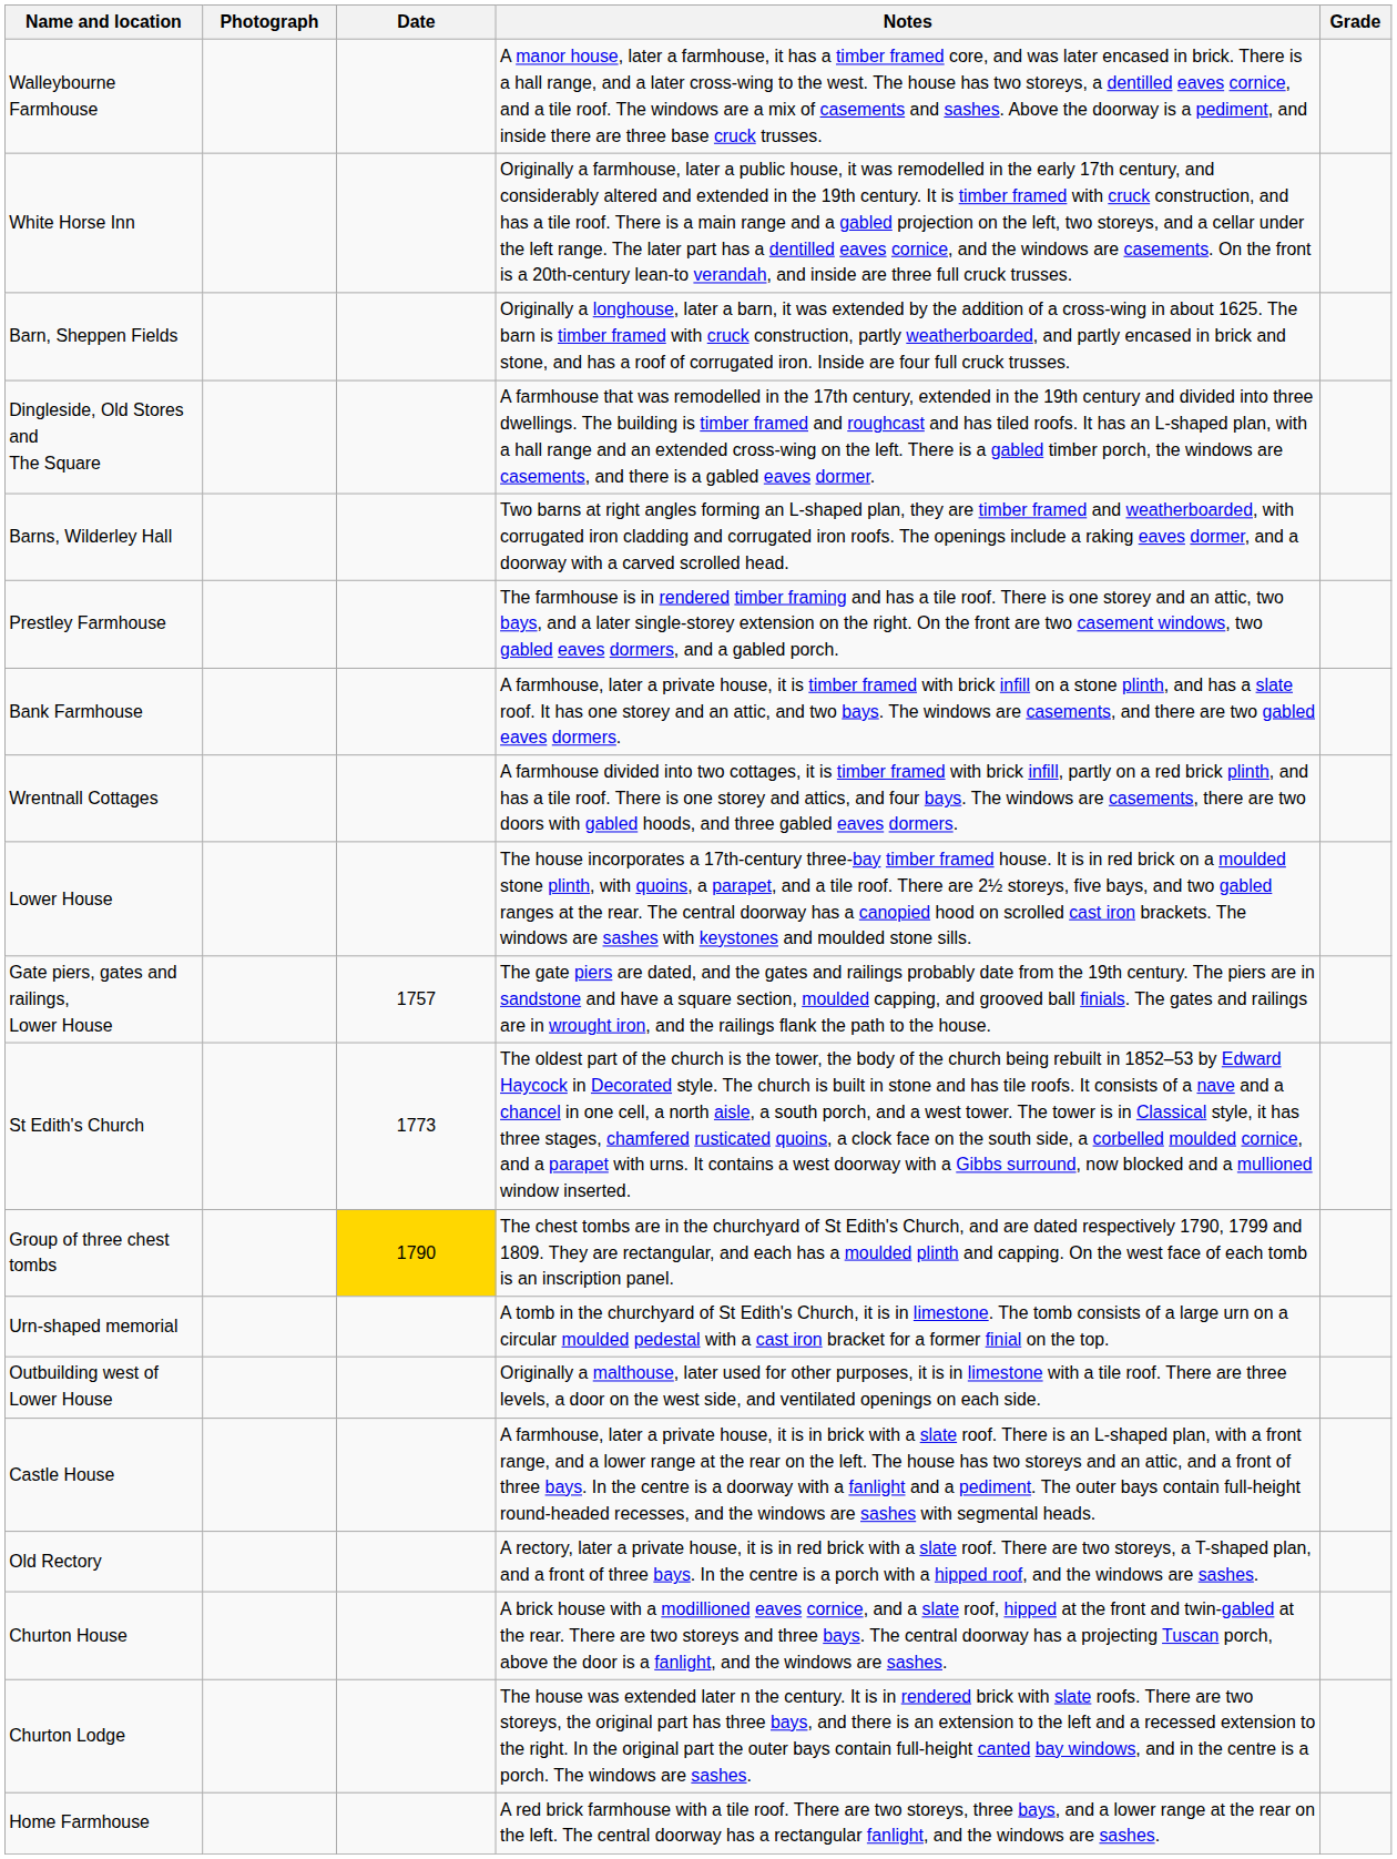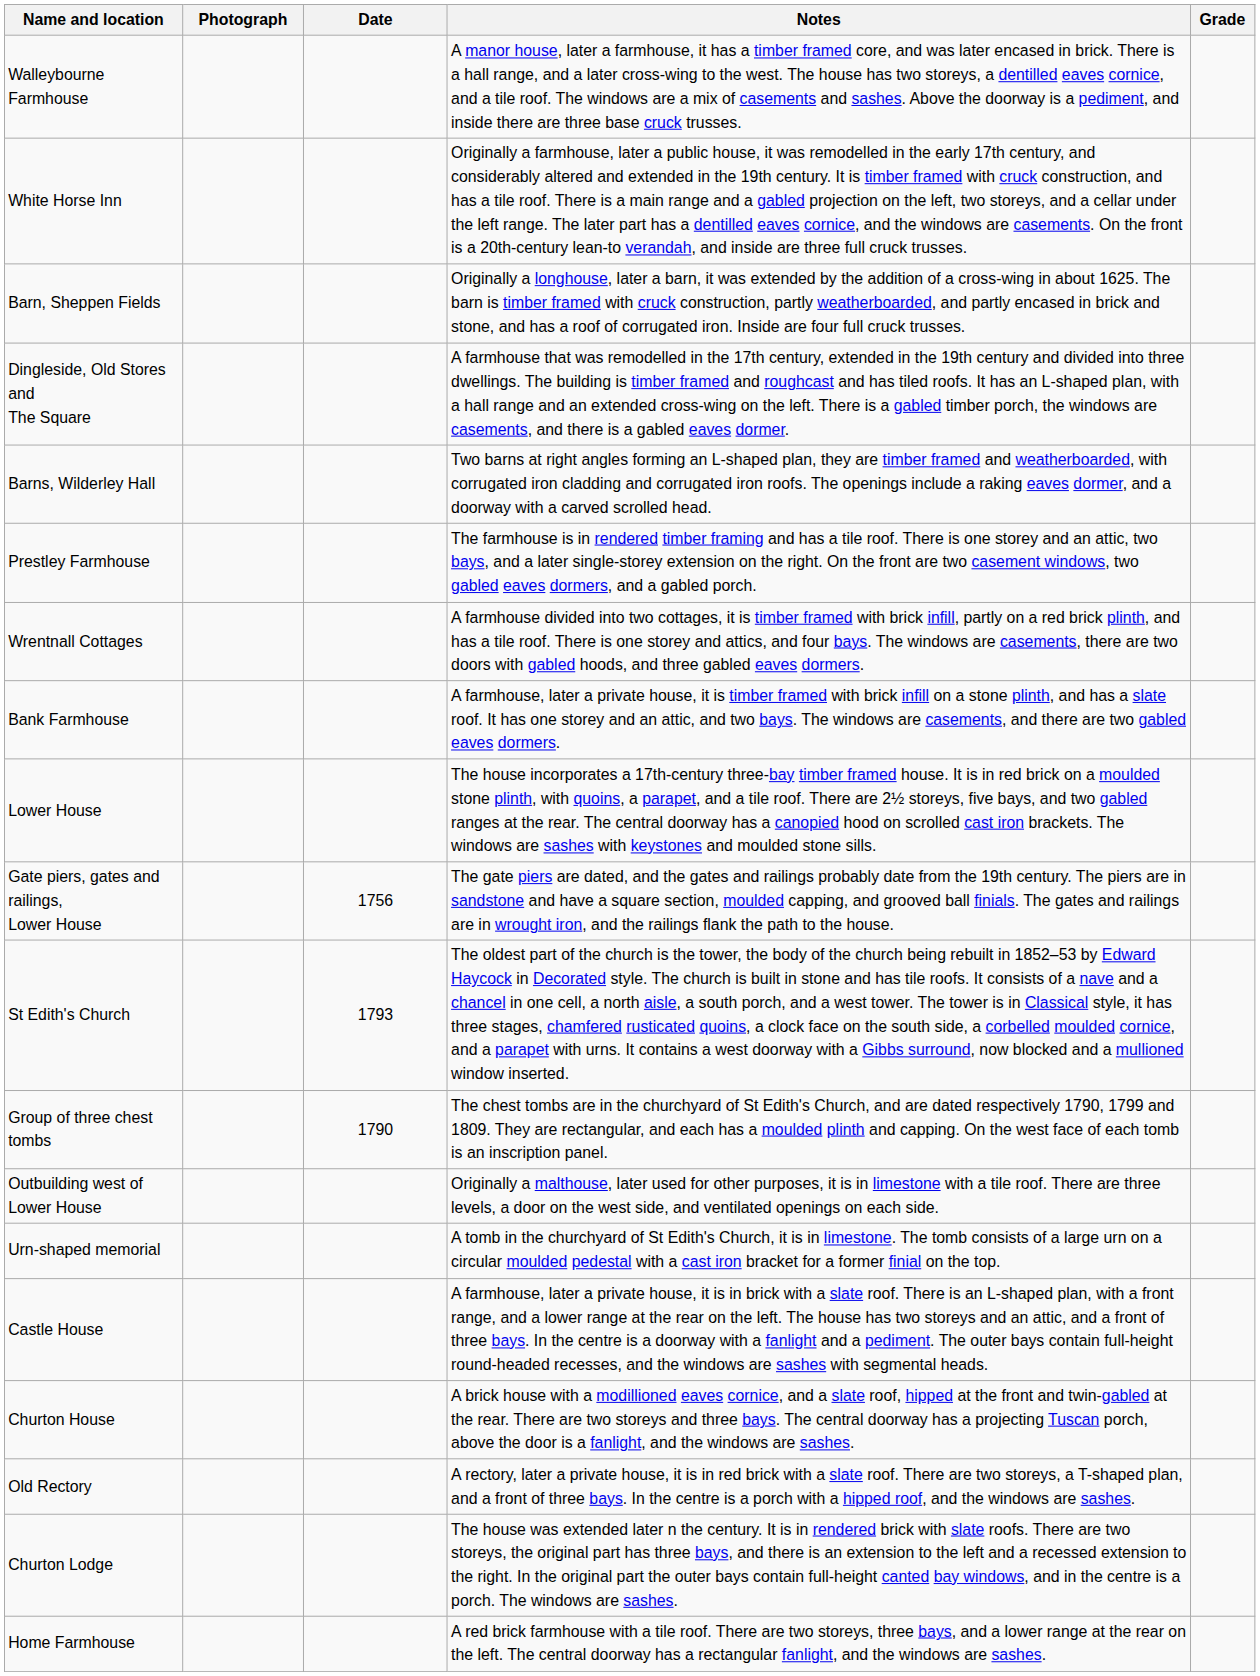rows swapped: Wrentnall Cottages <-> Bank Farmhouse
Gate piers, gates and railings, Lower House | Date: 1757 -> 1756
St Edith's Church | Date: 1773 -> 1793
Group of three chest tombs | Date: gold background -> no background
rows swapped: Outbuilding west of Lower House <-> Urn-shaped memorial
rows swapped: Churton House <-> Old Rectory
